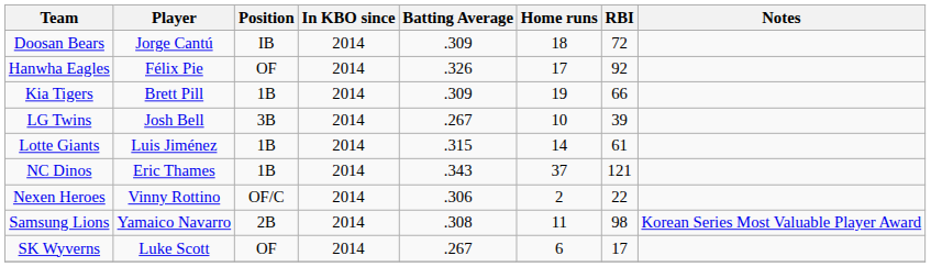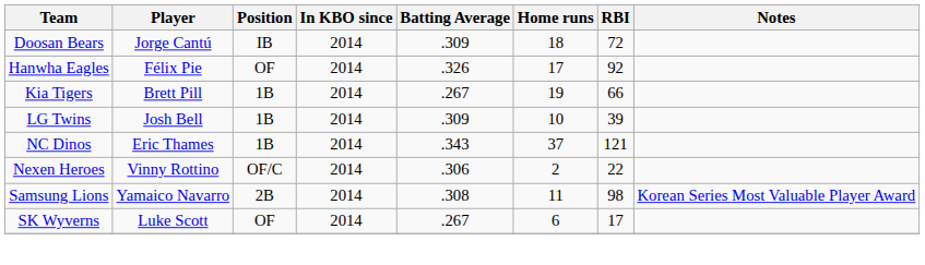Kia Tigers | Batting Average: .309 -> .267
LG Twins | Position: 3B -> 1B
LG Twins | Batting Average: .267 -> .309
- row: Lotte Giants | Luis Jiménez | 1B | 2014 | .315 | 14 | 61
